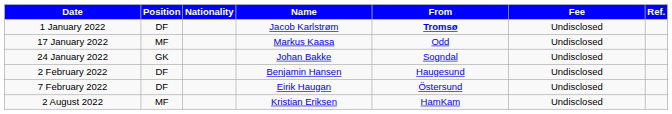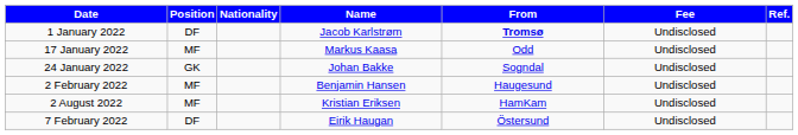2 February 2022 | Position: DF -> MF
rows swapped: 7 February 2022 <-> 2 August 2022
